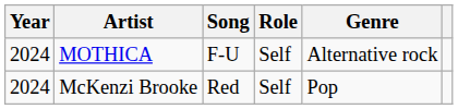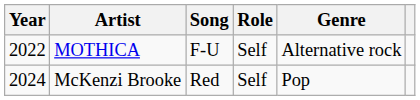MOTHICA | Year: 2024 -> 2022
